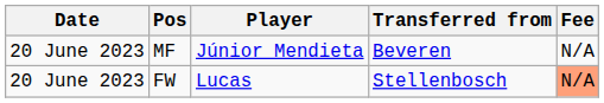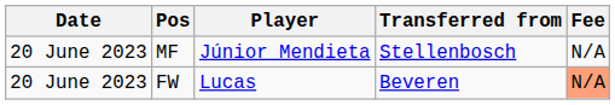MF | Transferred from: Beveren -> Stellenbosch
FW | Transferred from: Stellenbosch -> Beveren
